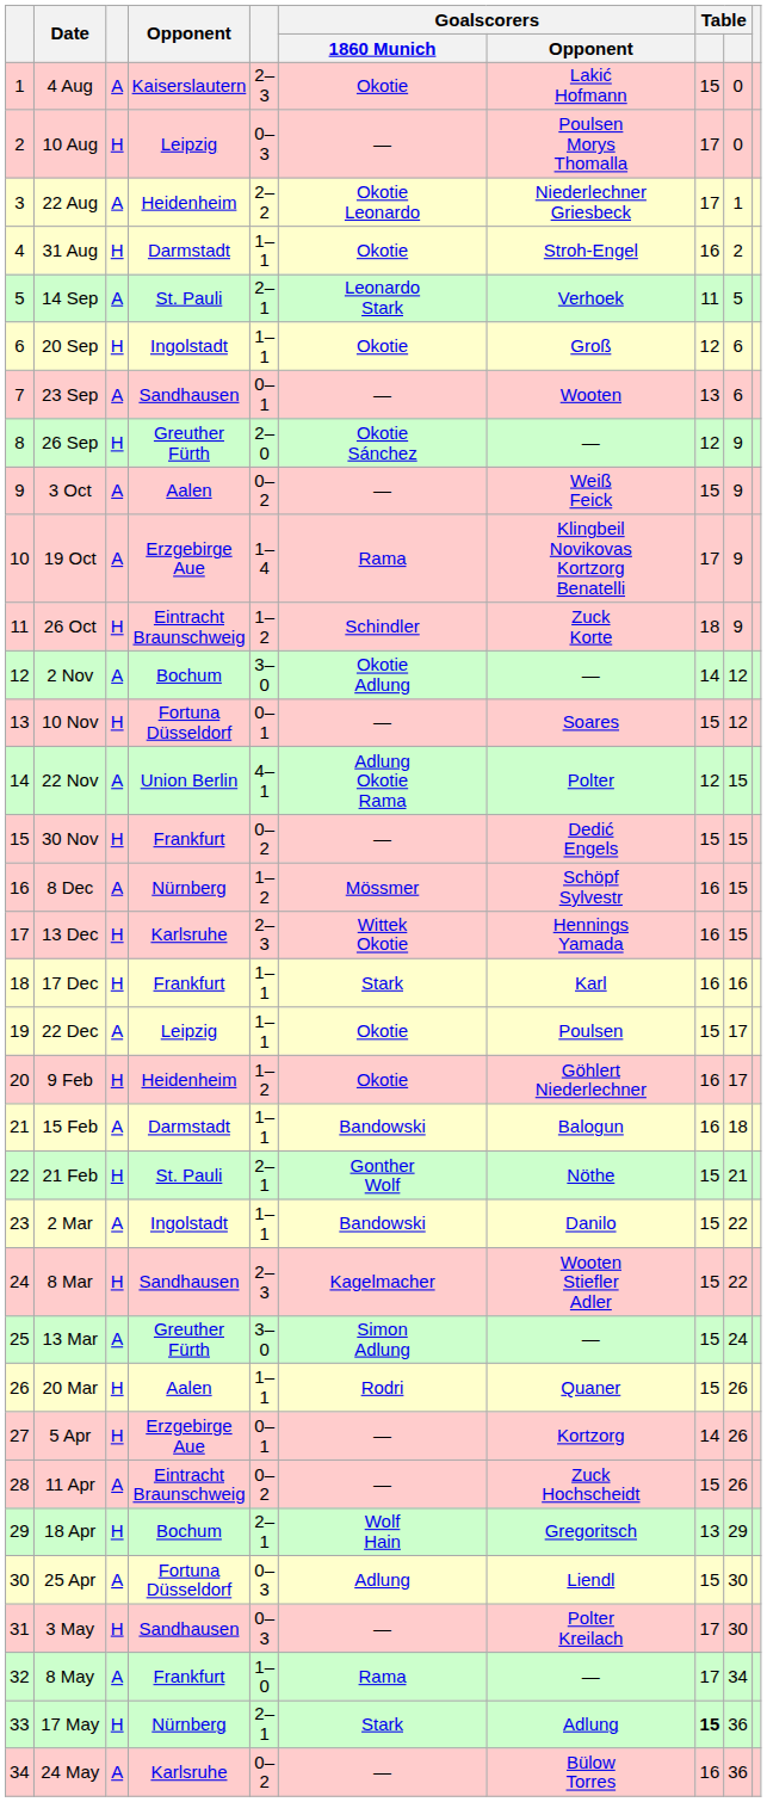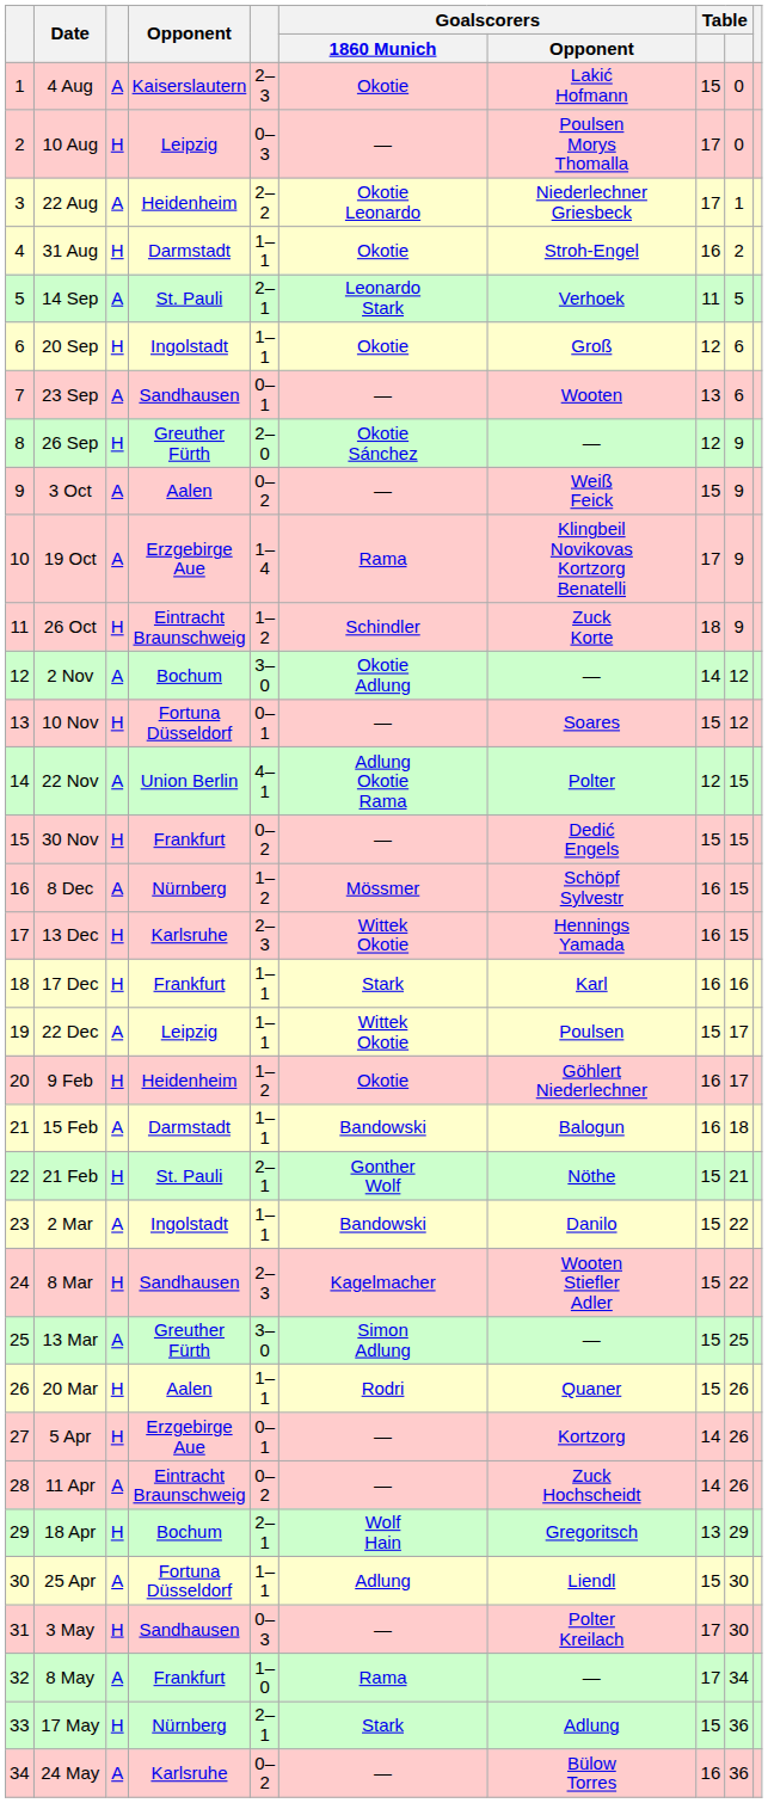22 Dec | Goalscorers / 1860 Munich: Okotie -> Wittek Okotie
13 Mar | column 9: 24 -> 25
11 Apr | column 8: 15 -> 14
25 Apr | column 5: 0–3 -> 1–1
17 May | column 8: bold -> normal
